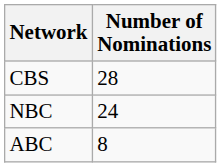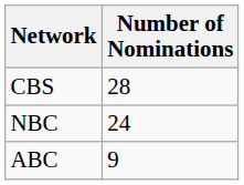ABC | Number of Nominations: 8 -> 9
